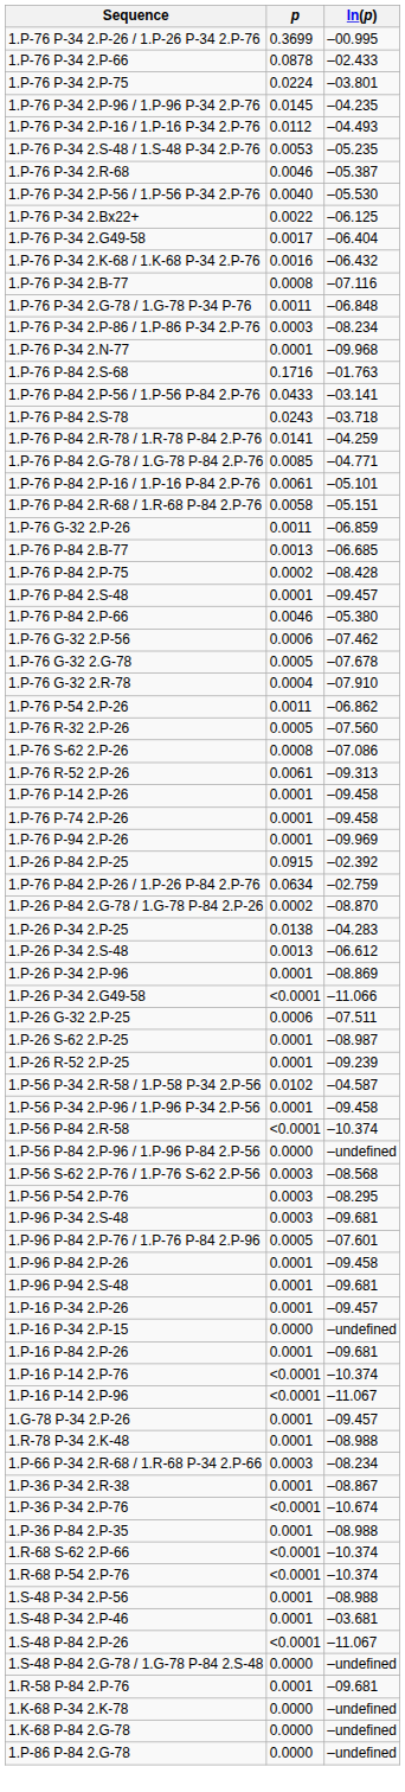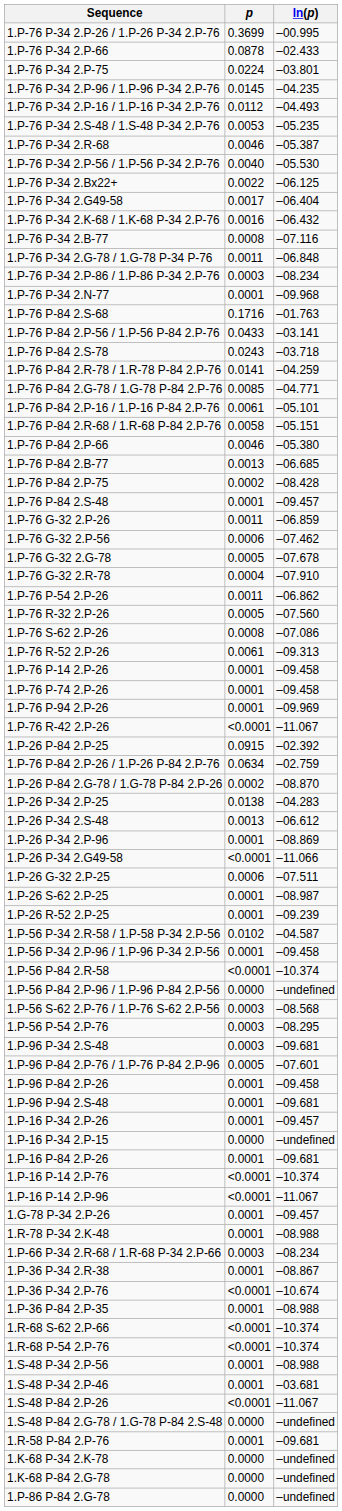rows swapped: 1.P-76 P-84 2.P-66 <-> 1.P-76 G-32 2.P-26
+ row: 1.P-76 R-42 2.P-26 | <0.0001 | –11.067
